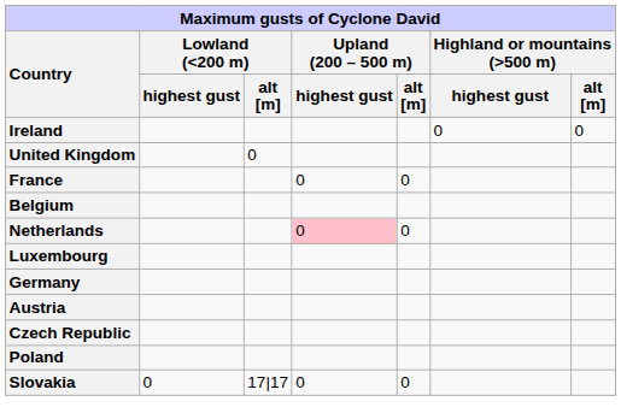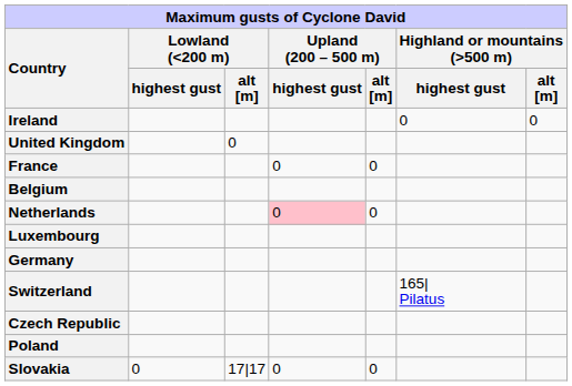+ row: Switzerland | 165| Pilatus
- row: Austria
